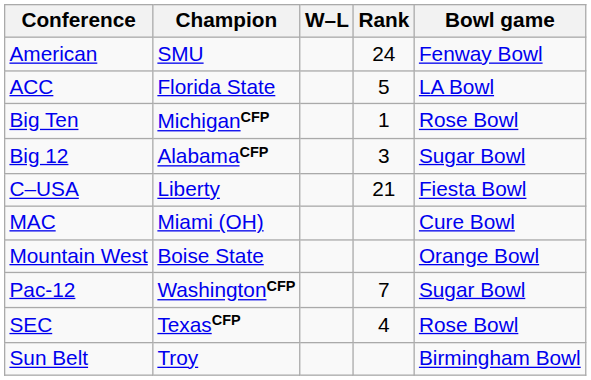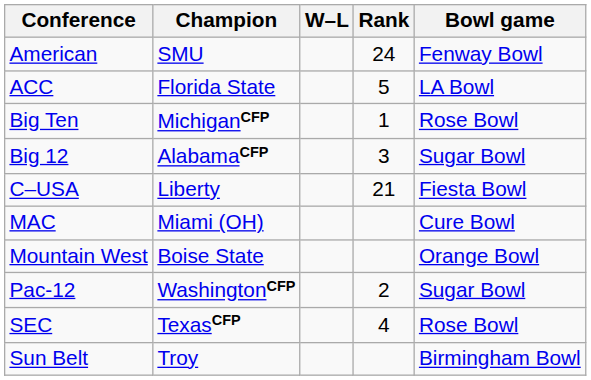Pac-12 | Rank: 7 -> 2
